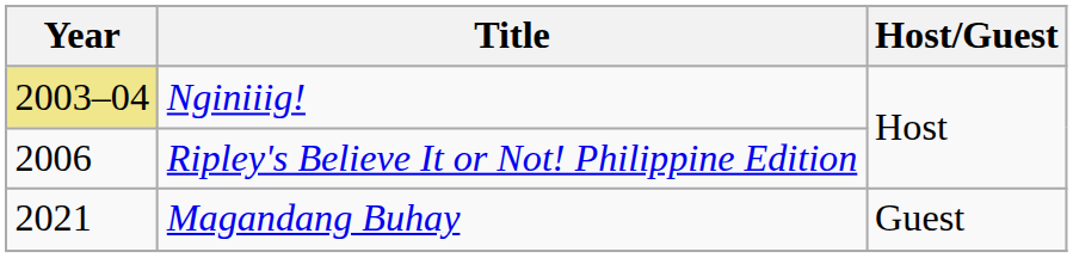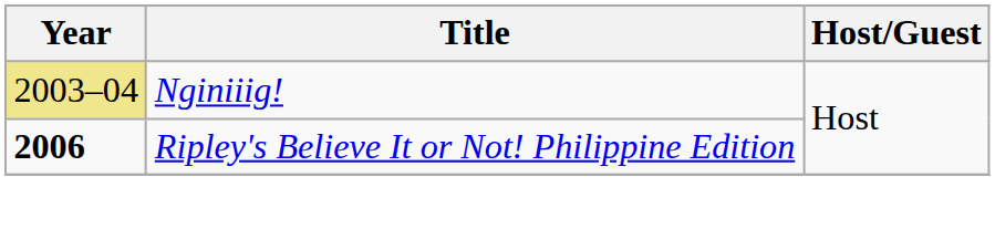Ripley's Believe It or Not! Philippine Edition | Year: normal -> bold
- row: 2021 | Magandang Buhay | Guest
